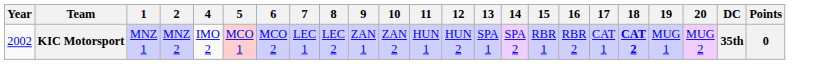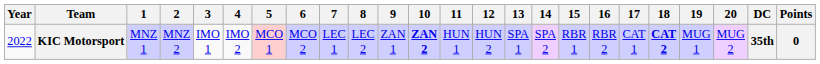+ column: 3 | IMO 1
KIC Motorsport | Year: 2002 -> 2022
KIC Motorsport | 10: normal -> bold
